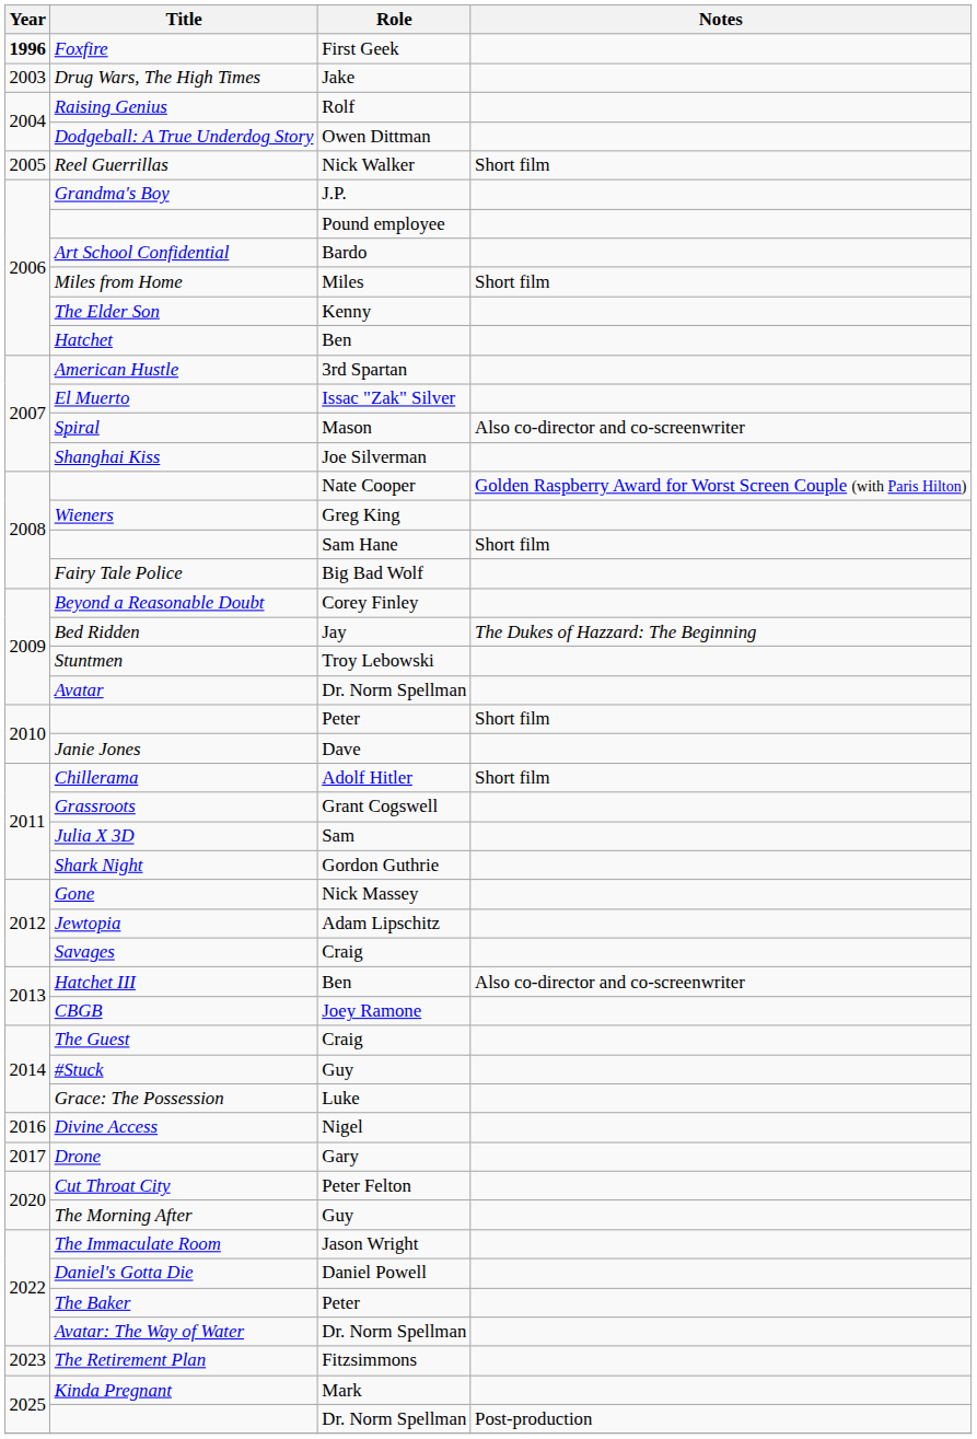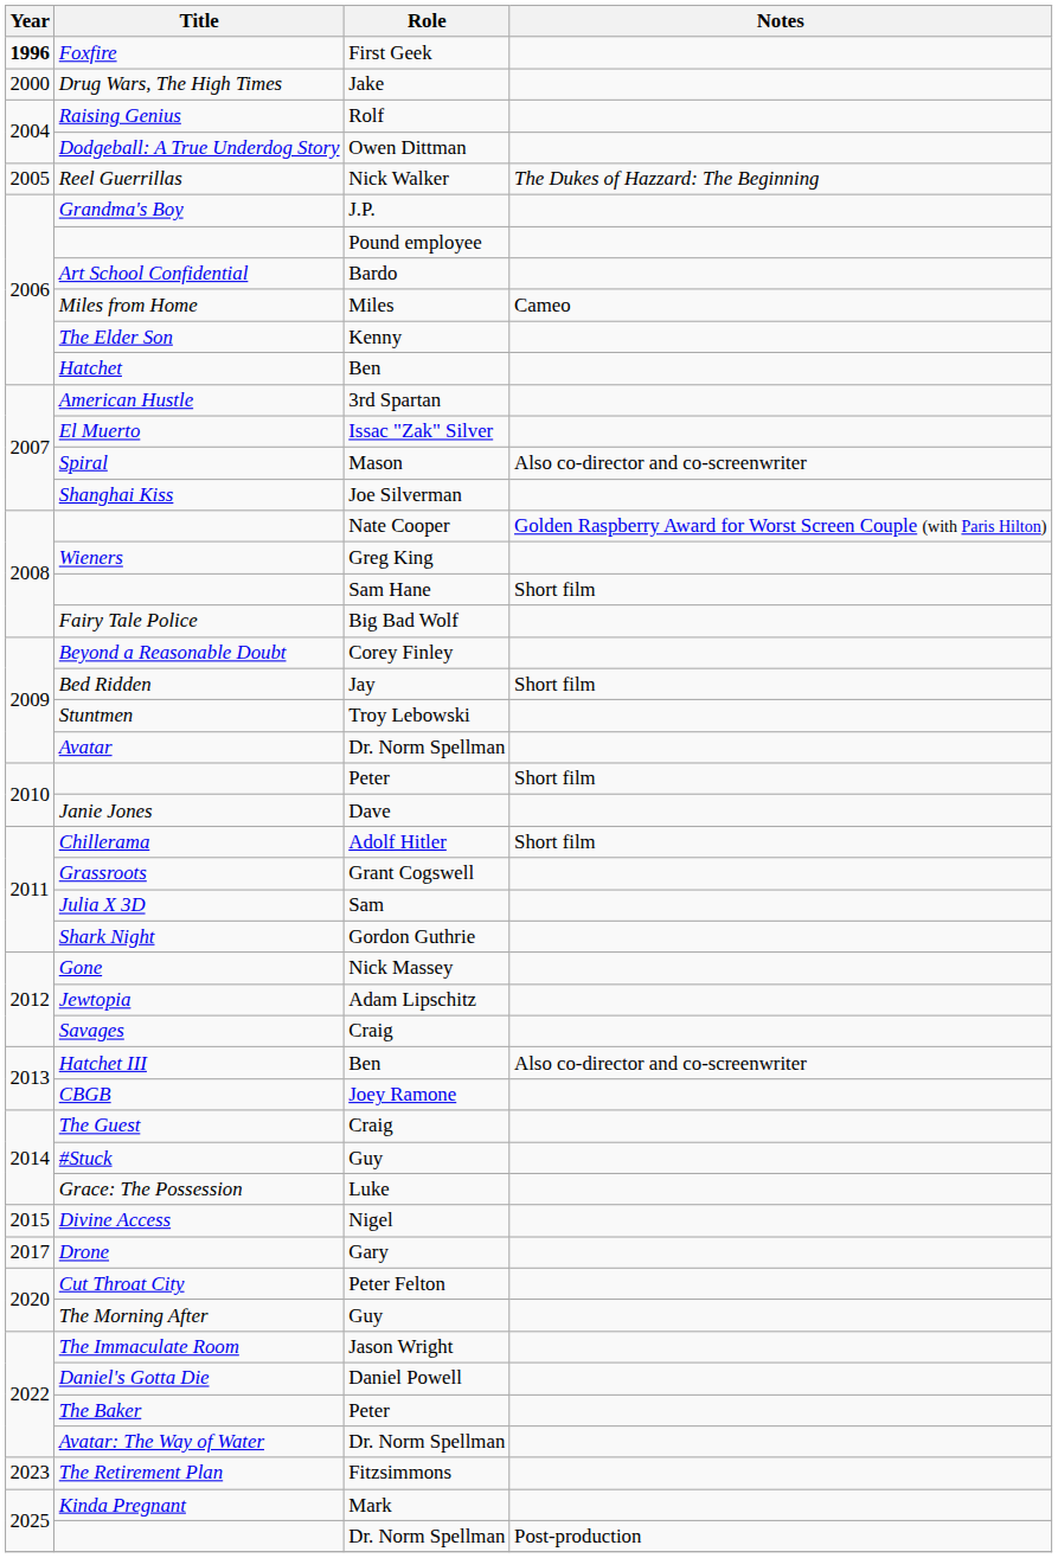Drug Wars, The High Times | Year: 2003 -> 2000
Reel Guerrillas | Notes: Short film -> The Dukes of Hazzard: The Beginning
Miles from Home | Notes: Short film -> Cameo
Bed Ridden | Notes: The Dukes of Hazzard: The Beginning -> Short film
Divine Access | Year: 2016 -> 2015
